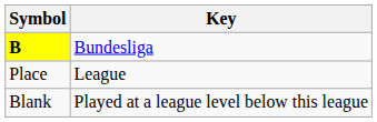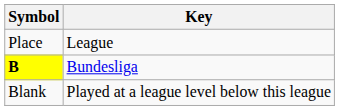rows swapped: B <-> Place
